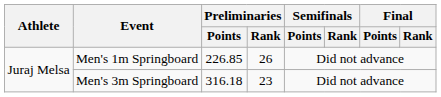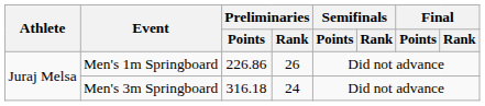Men's 1m Springboard | Preliminaries / Points: 226.85 -> 226.86
Men's 3m Springboard | Preliminaries / Rank: 23 -> 24
